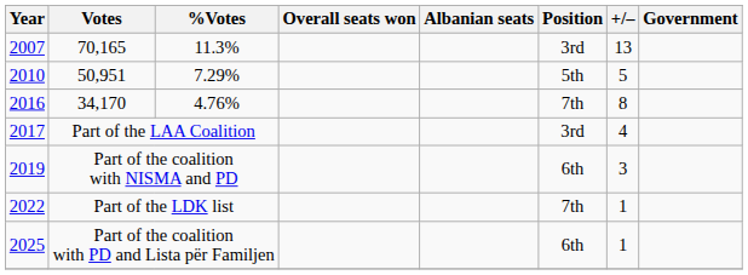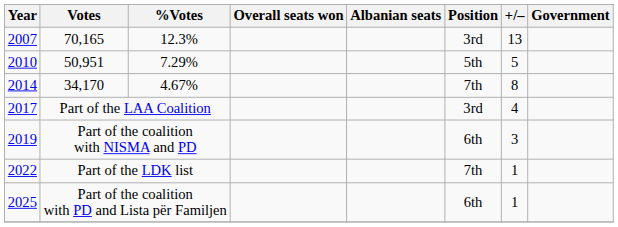70,165 | %Votes: 11.3% -> 12.3%
34,170 | Year: 2016 -> 2014
34,170 | %Votes: 4.76% -> 4.67%
